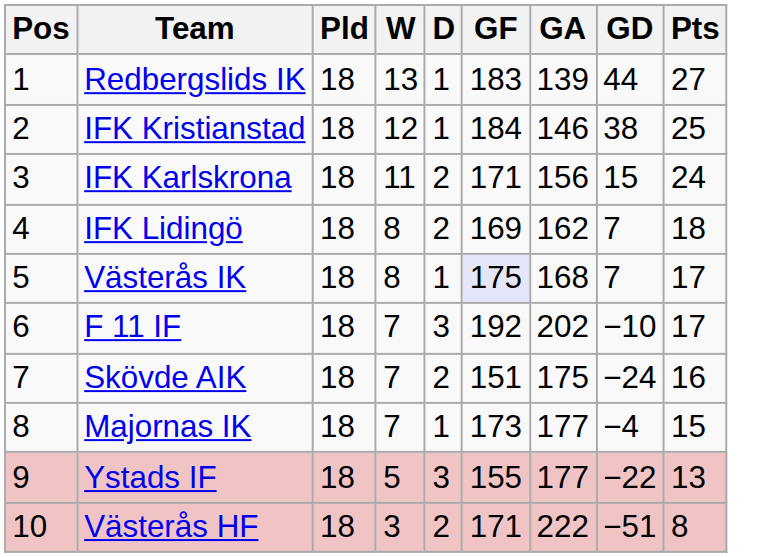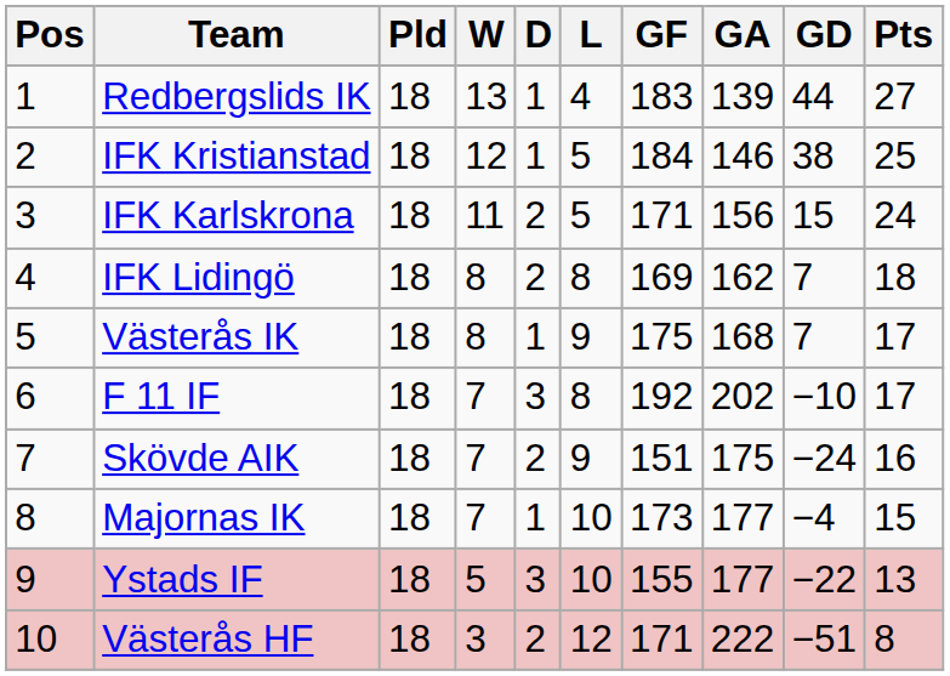+ column: L | 4 | 5 | 5 | 8 | 9 | 8 | 9 | 10 | 10 | 12
Västerås IK | GF: lavender background -> no background
